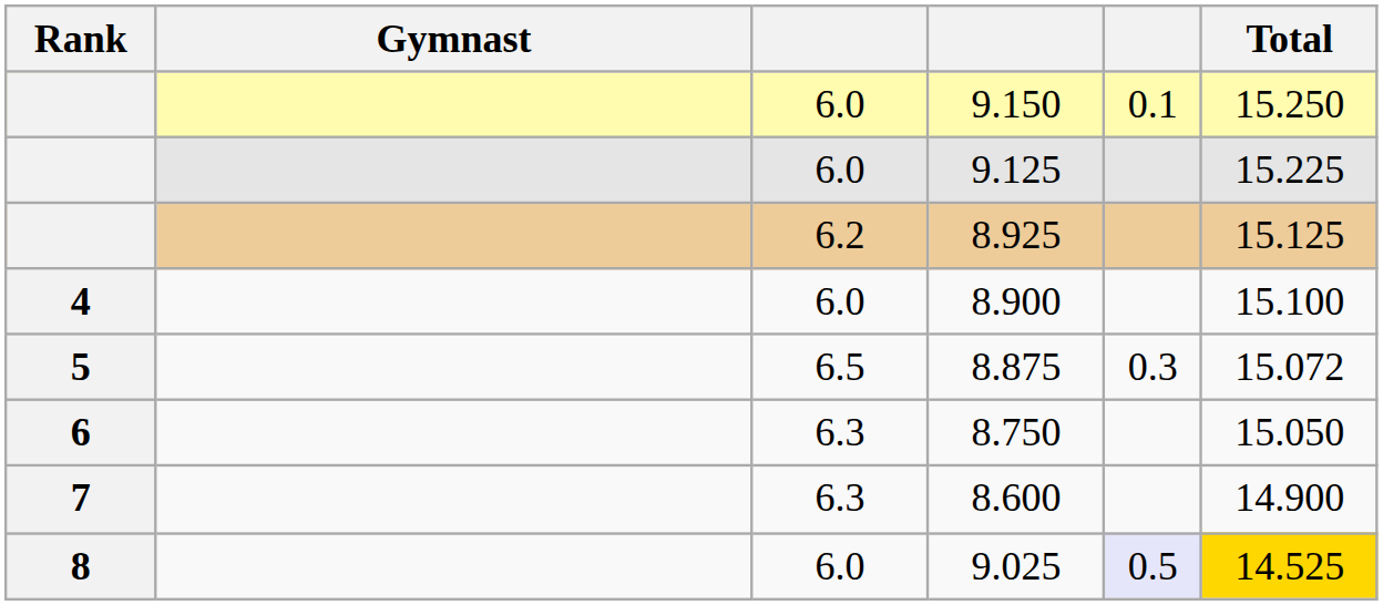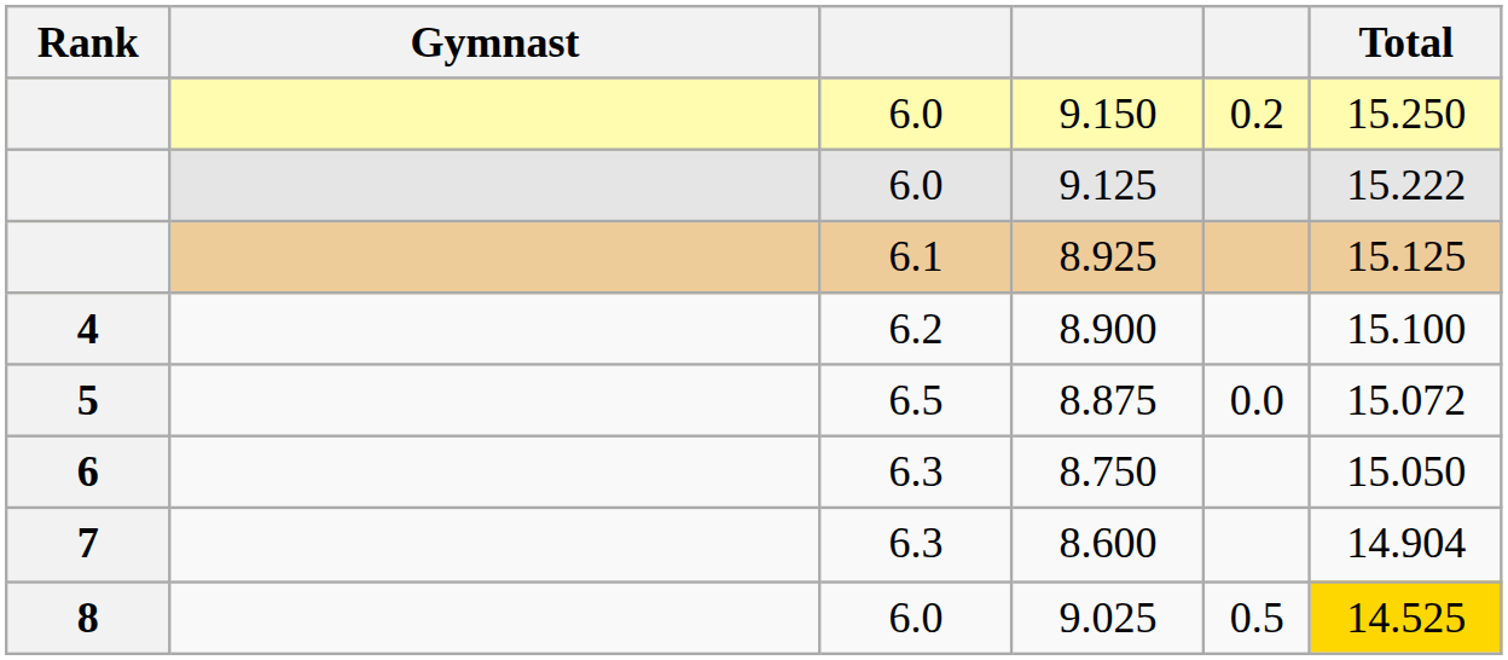9.150 | column 5: 0.1 -> 0.2
9.125 | Total: 15.225 -> 15.222
8.925 | column 3: 6.2 -> 6.1
8.900 | column 3: 6.0 -> 6.2
8.875 | column 5: 0.3 -> 0.0
8.600 | Total: 14.900 -> 14.904
9.025 | column 5: lavender background -> no background
